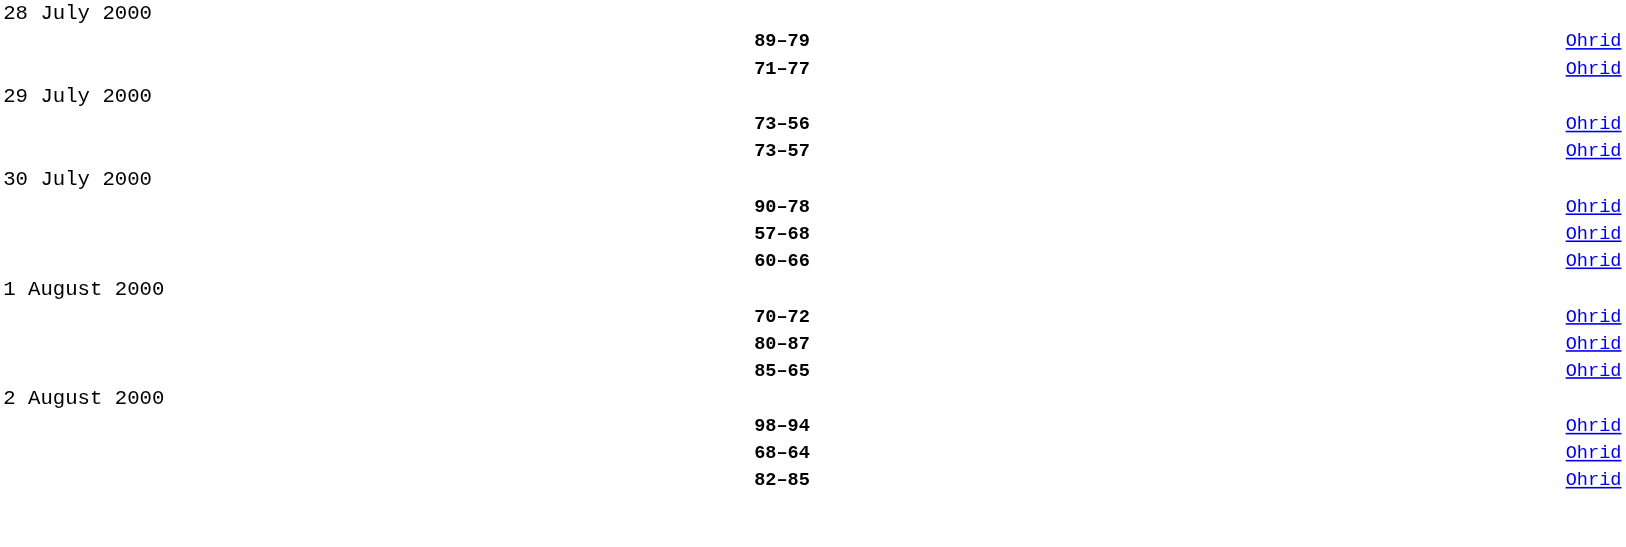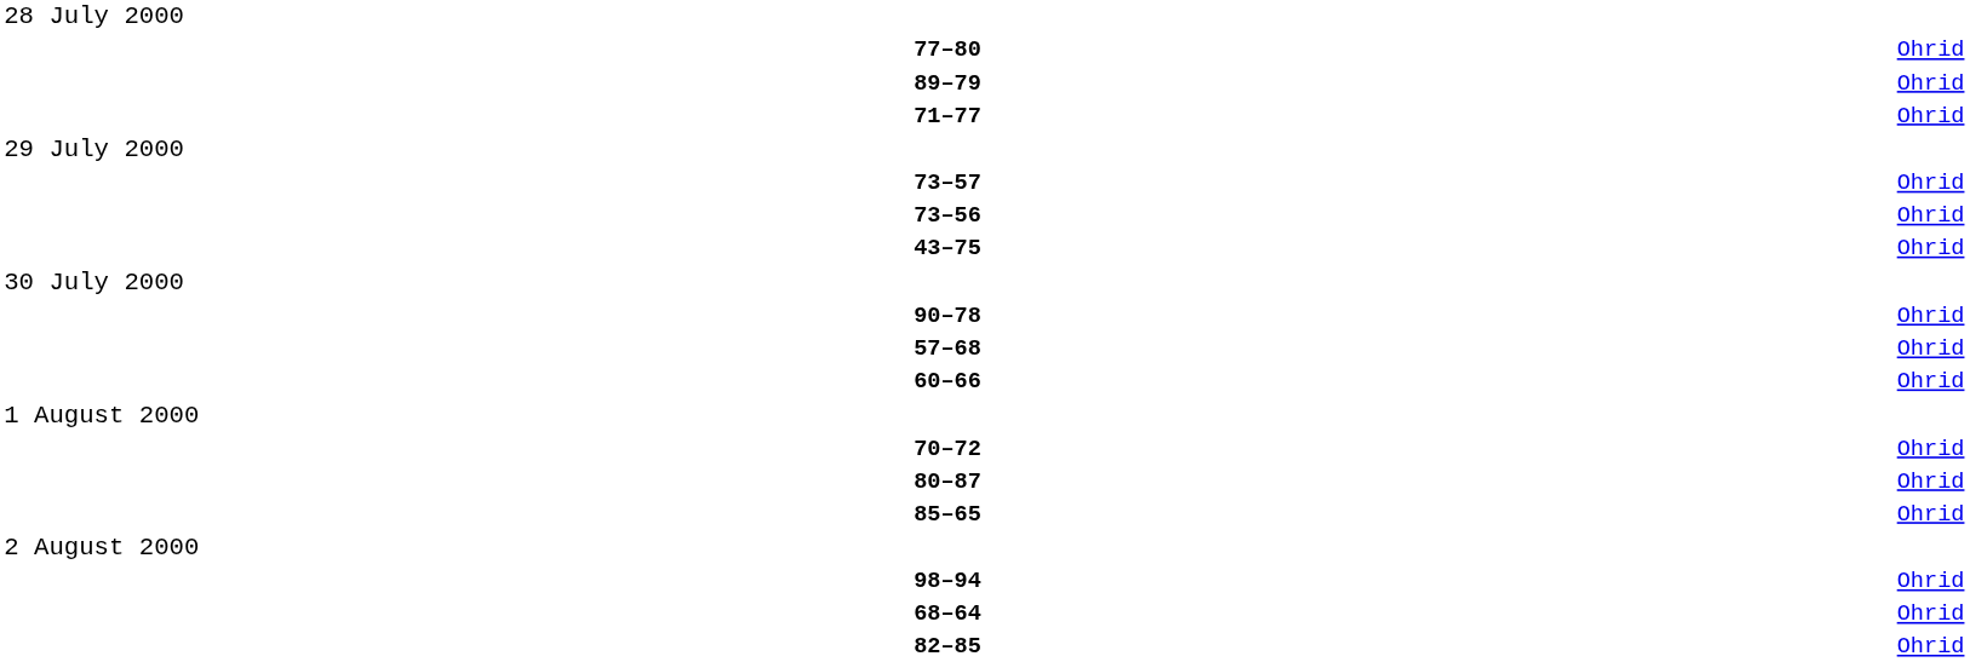+ row: 77–80 | Ohrid
rows swapped: 73–56 <-> 73–57
+ row: 43–75 | Ohrid
